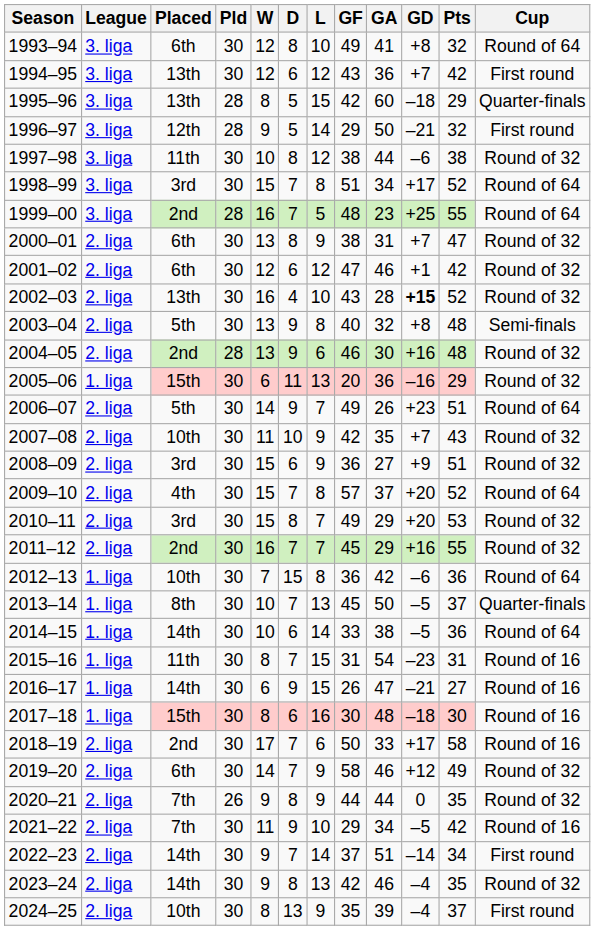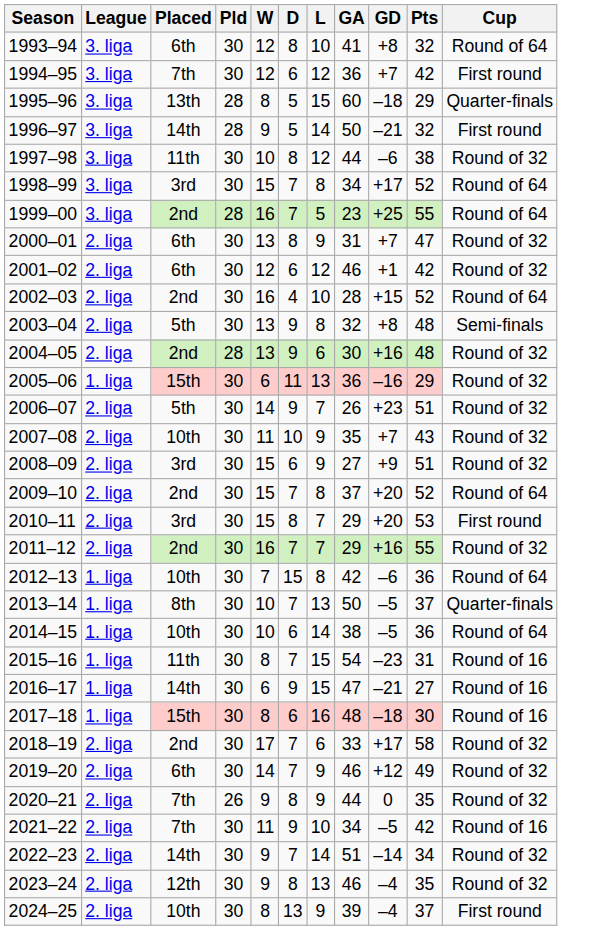- column: GF | 49 | 43 | 42 | 29 | 38 | 51 | 48 | 38 | 47 | 43 | 40 | 46 | 20 | 49 | 42 | 36 | 57 | 49 | 45 | 36 | 45 | 33 | 31 | 26 | 30 | 50 | 58 | 44 | 29 | 37 | 42 | 35
1994–95 | Placed: 13th -> 7th
1996–97 | Placed: 12th -> 14th
2002–03 | Placed: 13th -> 2nd
2002–03 | GD: bold -> normal
2002–03 | Cup: Round of 32 -> Round of 64
2006–07 | Cup: Round of 64 -> Round of 32
2009–10 | Placed: 4th -> 2nd
2010–11 | Cup: Round of 32 -> First round
2014–15 | Placed: 14th -> 10th
2018–19 | Cup: Round of 16 -> Round of 32
2022–23 | Cup: First round -> Round of 32
2023–24 | Placed: 14th -> 12th
